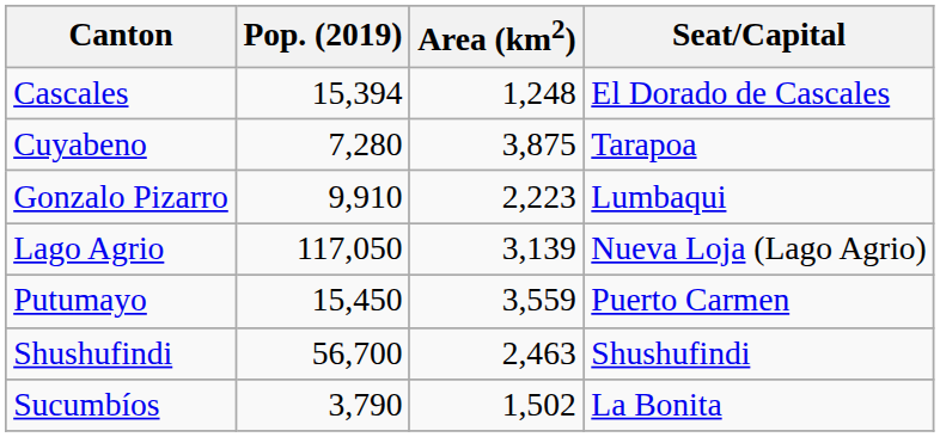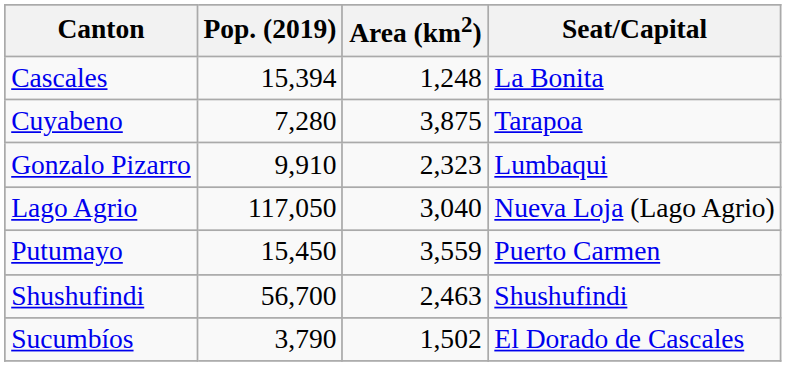Cascales | Seat/Capital: El Dorado de Cascales -> La Bonita
Gonzalo Pizarro | Area (km2): 2,223 -> 2,323
Lago Agrio | Area (km2): 3,139 -> 3,040
Sucumbíos | Seat/Capital: La Bonita -> El Dorado de Cascales
